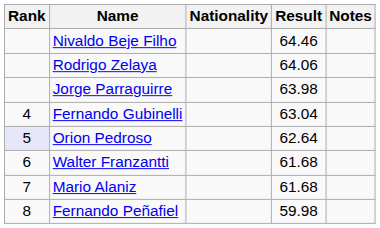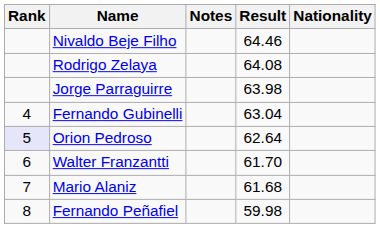columns swapped: Nationality <-> Notes
Rodrigo Zelaya | Result: 64.06 -> 64.08
Walter Franzantti | Result: 61.68 -> 61.70
